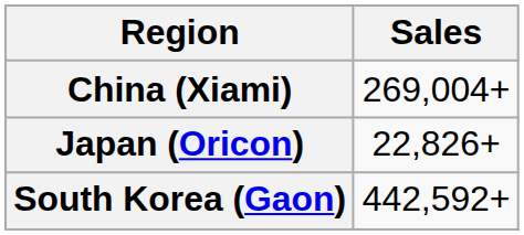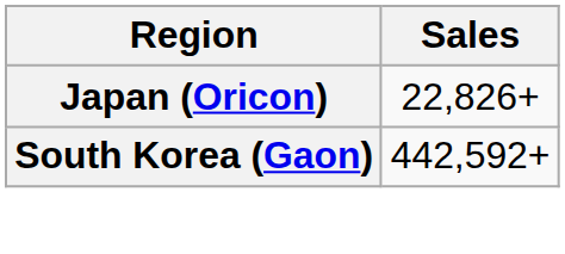- row: China (Xiami) | 269,004+
